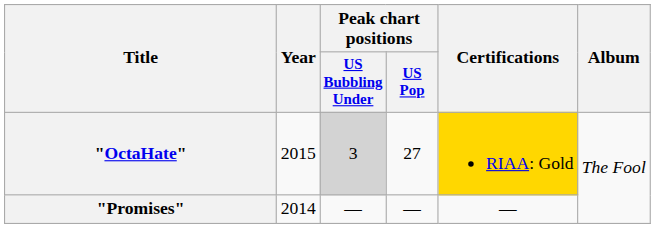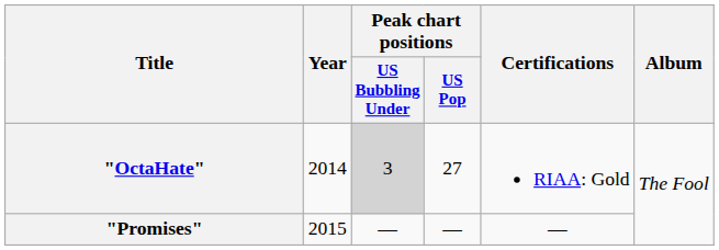"OctaHate" | Year: 2015 -> 2014
"OctaHate" | Certifications: gold background -> no background
"Promises" | Year: 2014 -> 2015
